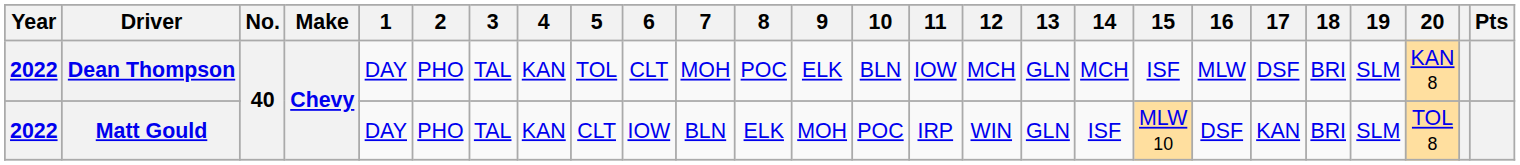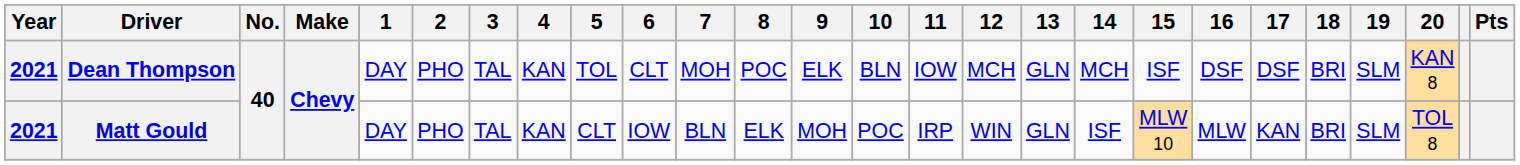Dean Thompson | Year: 2022 -> 2021
Dean Thompson | 16: MLW -> DSF
Matt Gould | Year: 2022 -> 2021
Matt Gould | 16: DSF -> MLW
